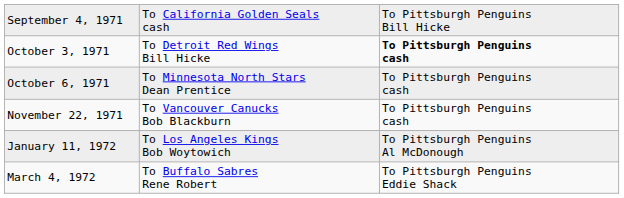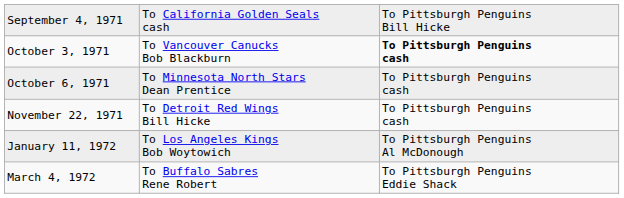October 3, 1971 | column 2: To Detroit Red Wings Bill Hicke -> To Vancouver Canucks Bob Blackburn
November 22, 1971 | column 2: To Vancouver Canucks Bob Blackburn -> To Detroit Red Wings Bill Hicke
